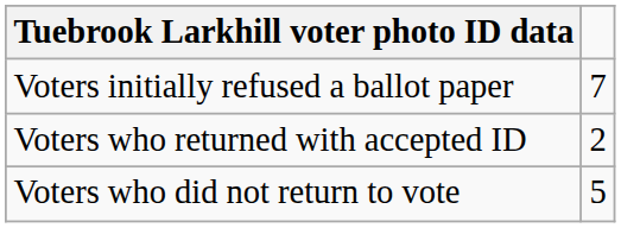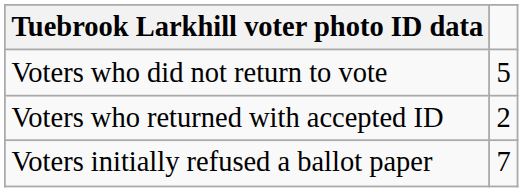rows swapped: Voters initially refused a ballot paper <-> Voters who did not return to vote
